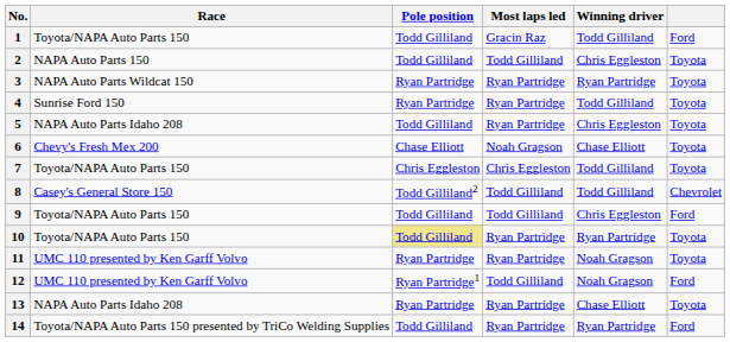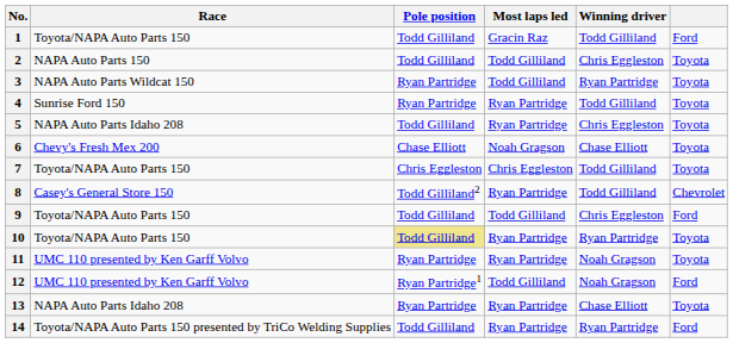3 | Most laps led: Ryan Partridge -> Todd Gilliland
8 | Most laps led: Todd Gilliland -> Ryan Partridge
